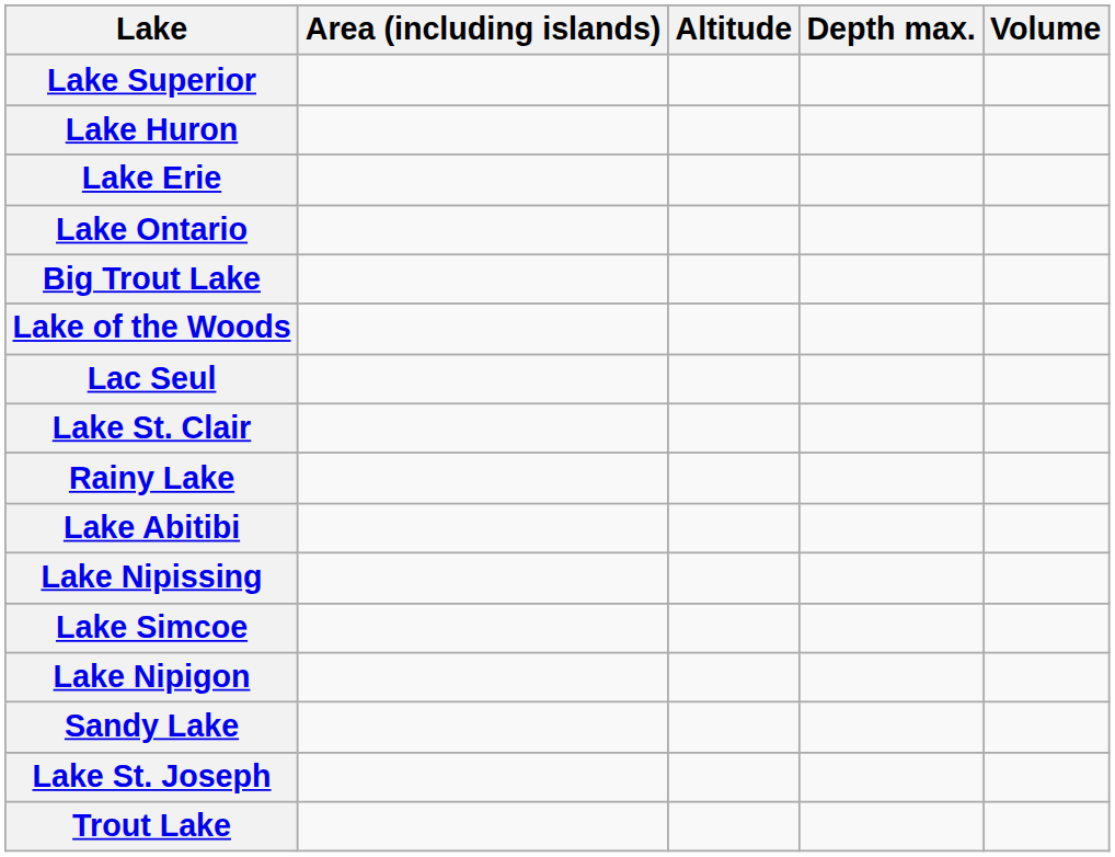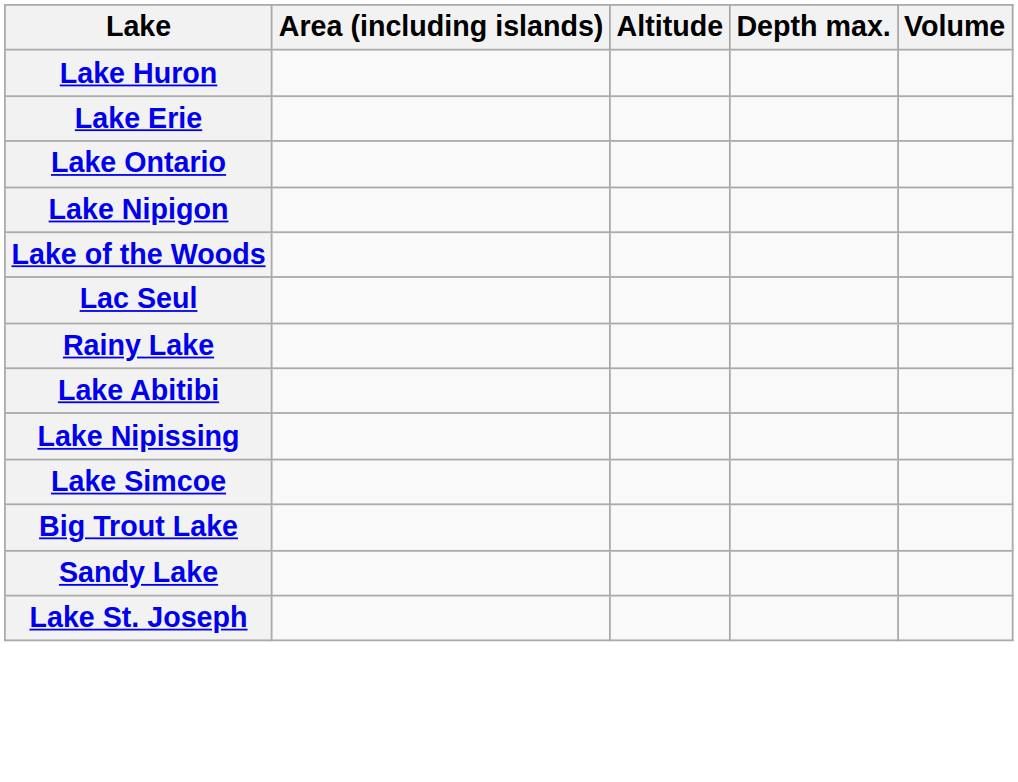- row: Lake Superior
rows swapped: Lake Nipigon <-> Big Trout Lake
- row: Lake St. Clair
- row: Trout Lake
